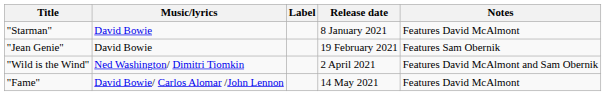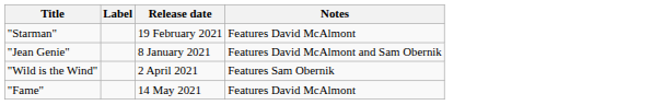- column: Music/lyrics | David Bowie | David Bowie | Ned Washington/ Dimitri Tiomkin | David Bowie/ Carlos Alomar /John Lennon
"Starman" | Release date: 8 January 2021 -> 19 February 2021
"Jean Genie" | Release date: 19 February 2021 -> 8 January 2021
"Jean Genie" | Notes: Features Sam Obernik -> Features David McAlmont and Sam Obernik
"Wild is the Wind" | Notes: Features David McAlmont and Sam Obernik -> Features Sam Obernik
